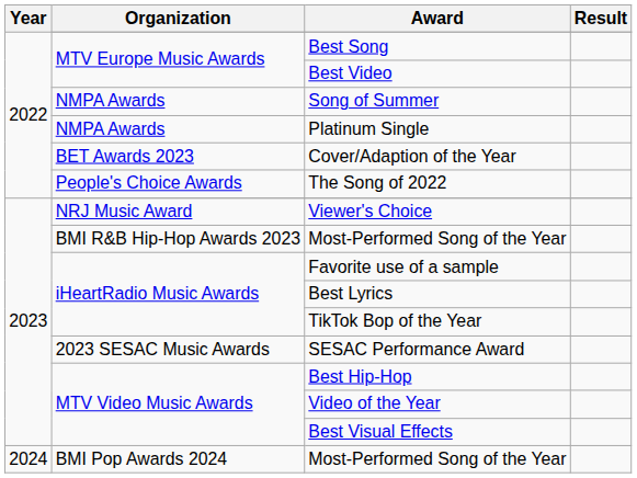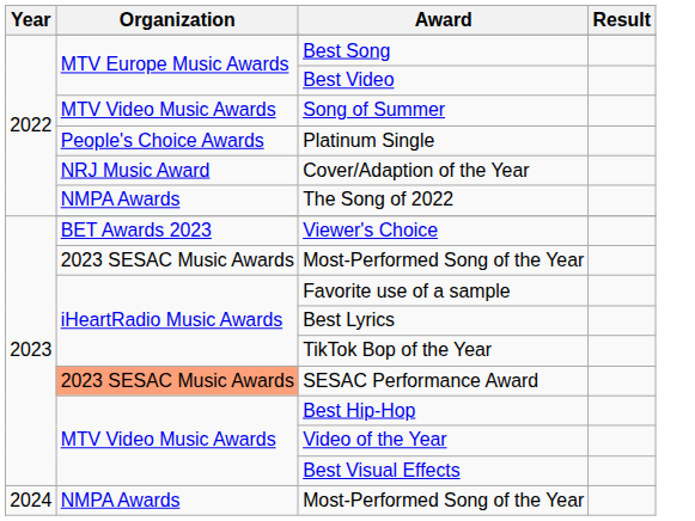Song of Summer | Organization: NMPA Awards -> MTV Video Music Awards
Platinum Single | Organization: NMPA Awards -> People's Choice Awards
Cover/Adaption of the Year | Organization: BET Awards 2023 -> NRJ Music Award
The Song of 2022 | Organization: People's Choice Awards -> NMPA Awards
Viewer's Choice | Organization: NRJ Music Award -> BET Awards 2023
2023 / Most-Performed Song of the Year | Organization: BMI R&B Hip-Hop Awards 2023 -> 2023 SESAC Music Awards
SESAC Performance Award | Organization: no background -> lightsalmon background
2024 / Most-Performed Song of the Year | Organization: BMI Pop Awards 2024 -> NMPA Awards
